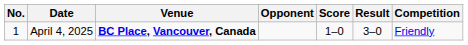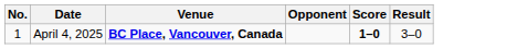- column: Competition | Friendly
April 4, 2025 | Score: normal -> bold
